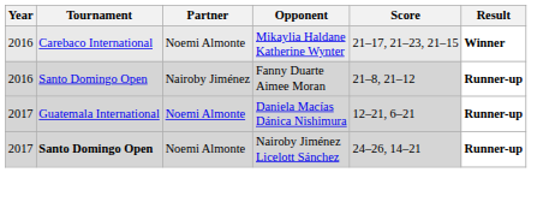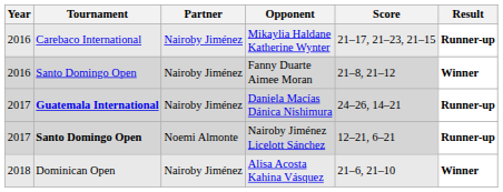Mikaylia Haldane Katherine Wynter | Partner: Noemi Almonte -> Nairoby Jiménez
Mikaylia Haldane Katherine Wynter | Result: Winner -> Runner-up
Fanny Duarte Aimee Moran | Result: Runner-up -> Winner
Daniela Macías Dánica Nishimura | Tournament: normal -> bold
Daniela Macías Dánica Nishimura | Partner: Noemi Almonte -> Nairoby Jiménez
Daniela Macías Dánica Nishimura | Score: 12–21, 6–21 -> 24–26, 14–21
Nairoby Jiménez Licelott Sánchez | Score: 24–26, 14–21 -> 12–21, 6–21
+ row: 2018 | Dominican Open | Nairoby Jiménez | Alisa Acosta Kahina Vásquez | 21–6, 21–10 | Winner
